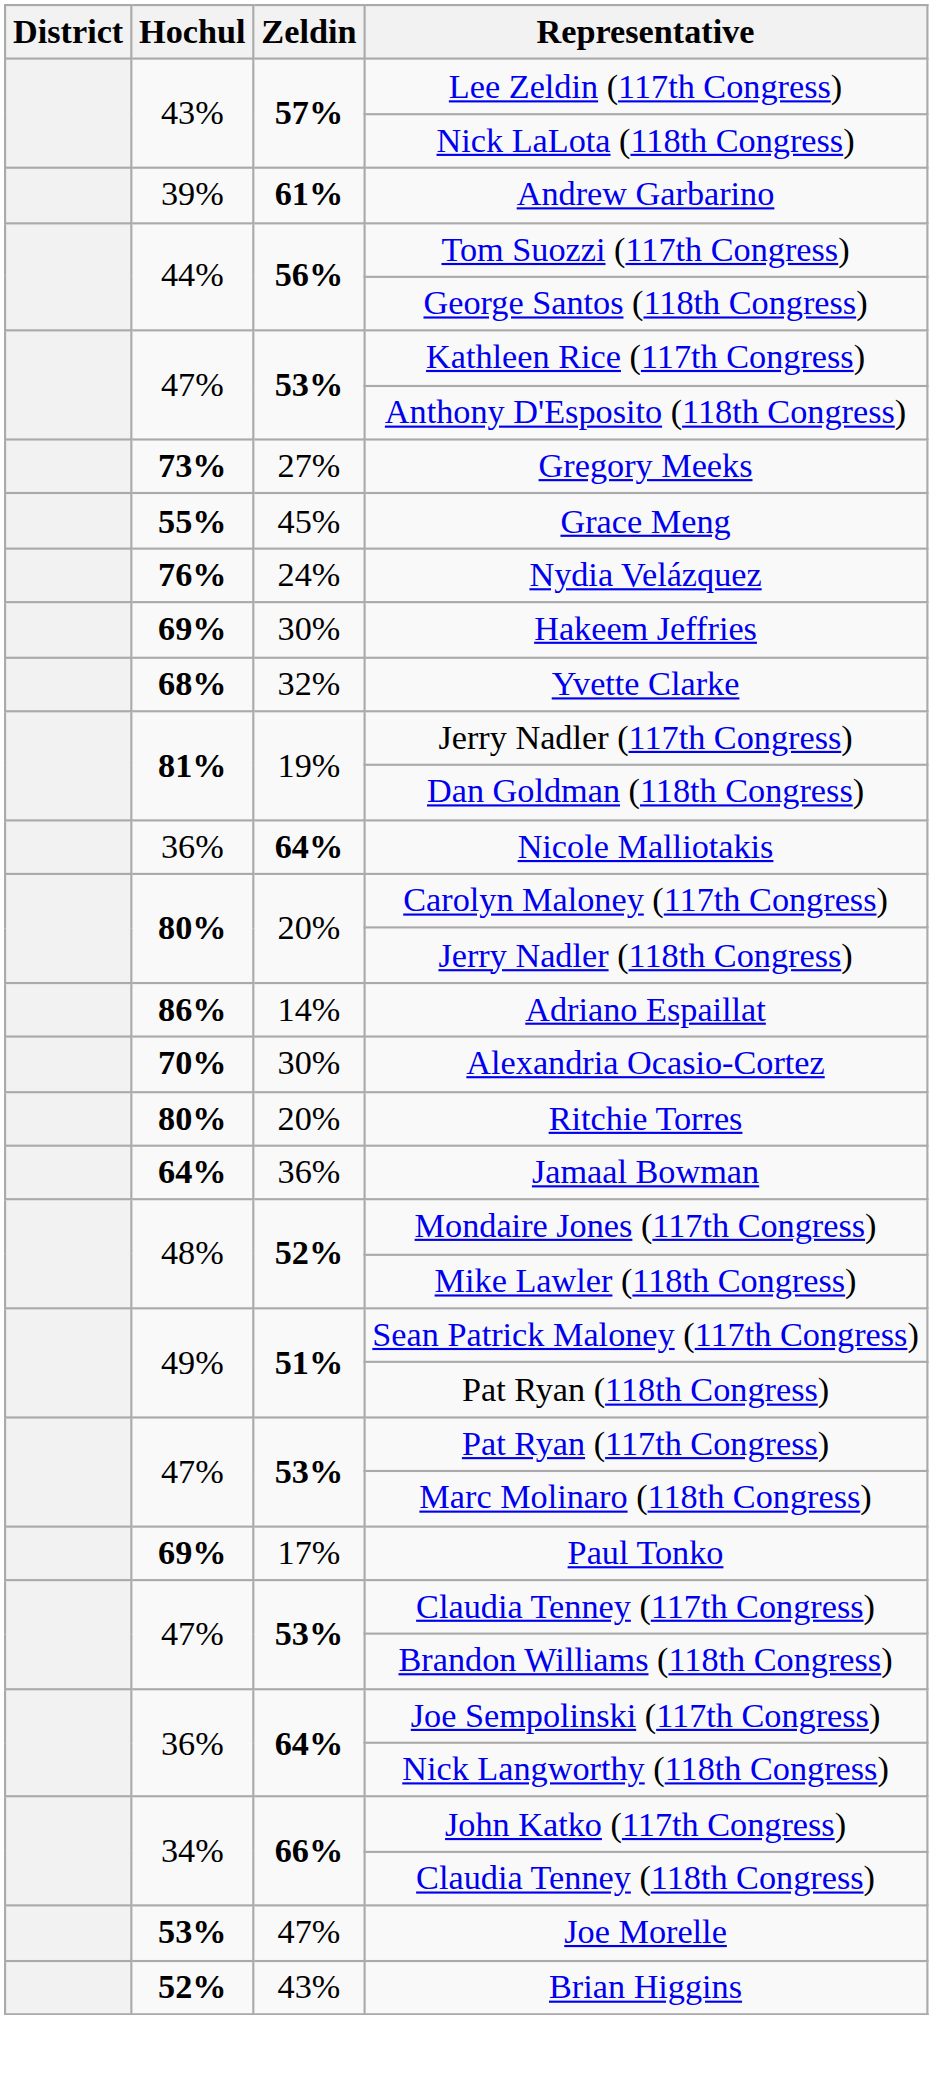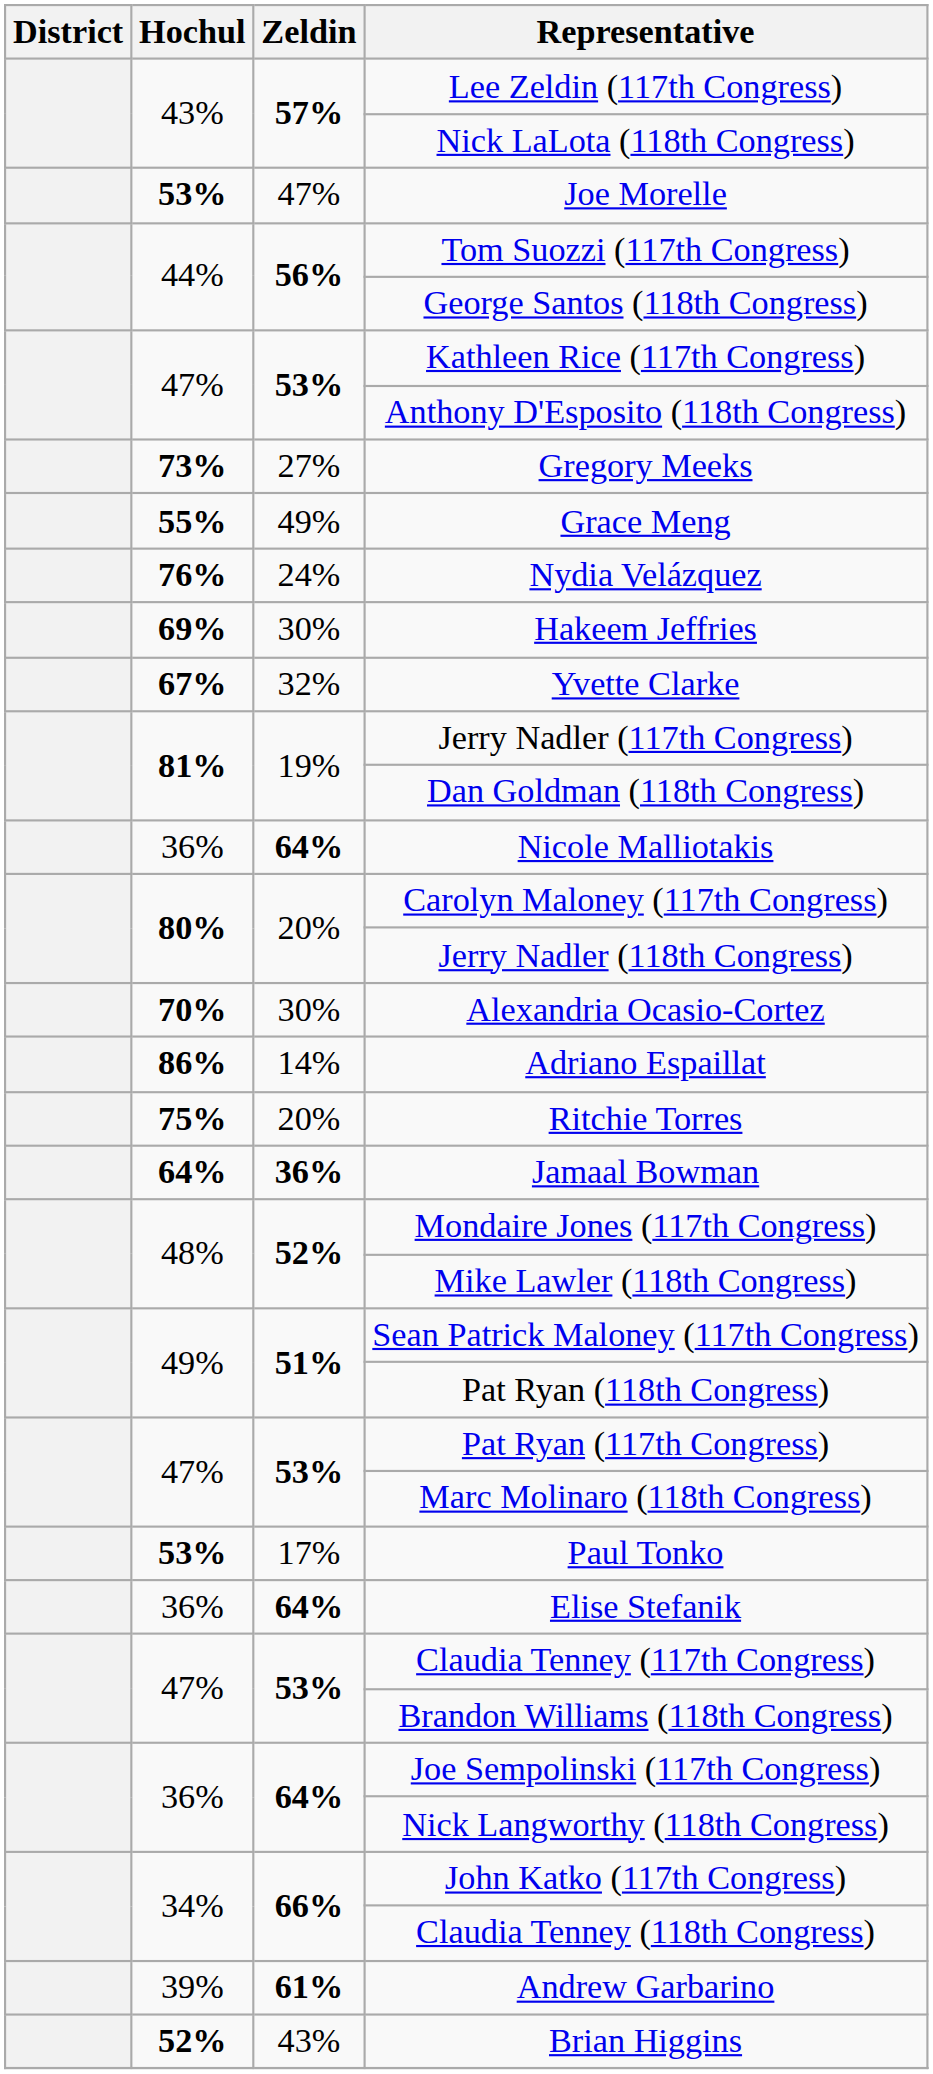rows swapped: Andrew Garbarino <-> Joe Morelle
Grace Meng | Zeldin: 45% -> 49%
Yvette Clarke | Hochul: 68% -> 67%
rows swapped: Adriano Espaillat <-> Alexandria Ocasio-Cortez
Ritchie Torres | Hochul: 80% -> 75%
Jamaal Bowman | Zeldin: normal -> bold
Paul Tonko | Hochul: 69% -> 53%
+ row: 36% | 64% | Elise Stefanik
